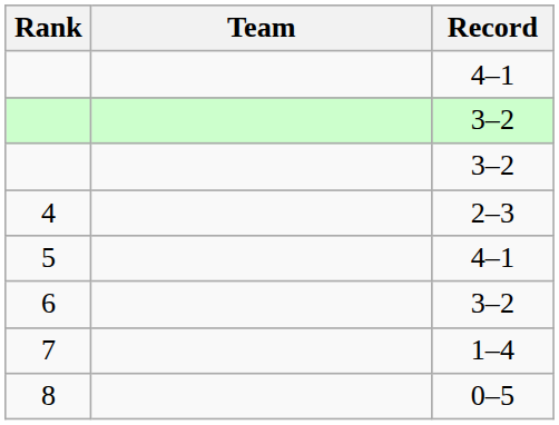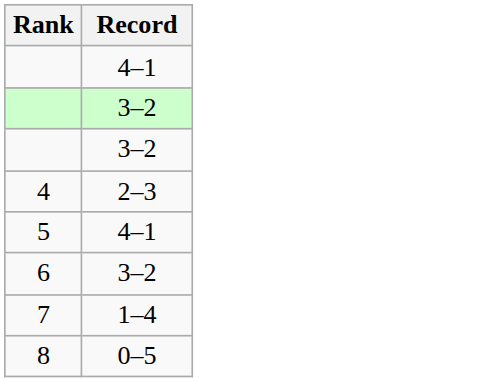- column: Team
